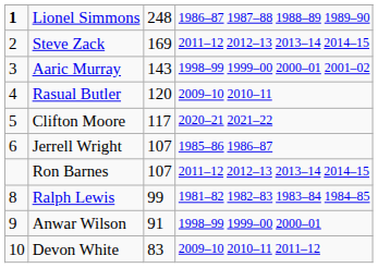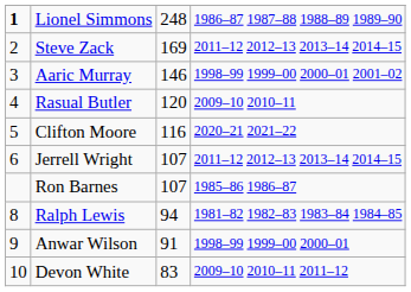Aaric Murray | column 3: 143 -> 146
Clifton Moore | column 3: 117 -> 116
Jerrell Wright | column 4: 1985–86 1986–87 -> 2011–12 2012–13 2013–14 2014–15
Ron Barnes | column 4: 2011–12 2012–13 2013–14 2014–15 -> 1985–86 1986–87
Ralph Lewis | column 3: 99 -> 94
